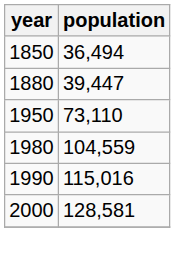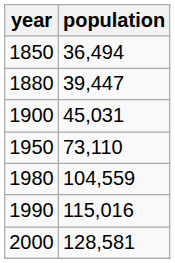+ row: 1900 | 45,031
